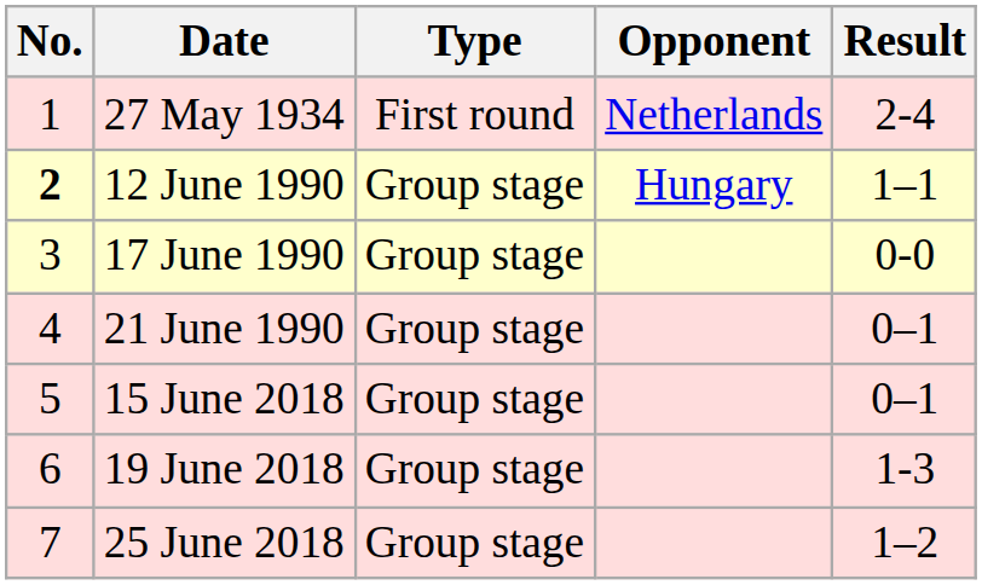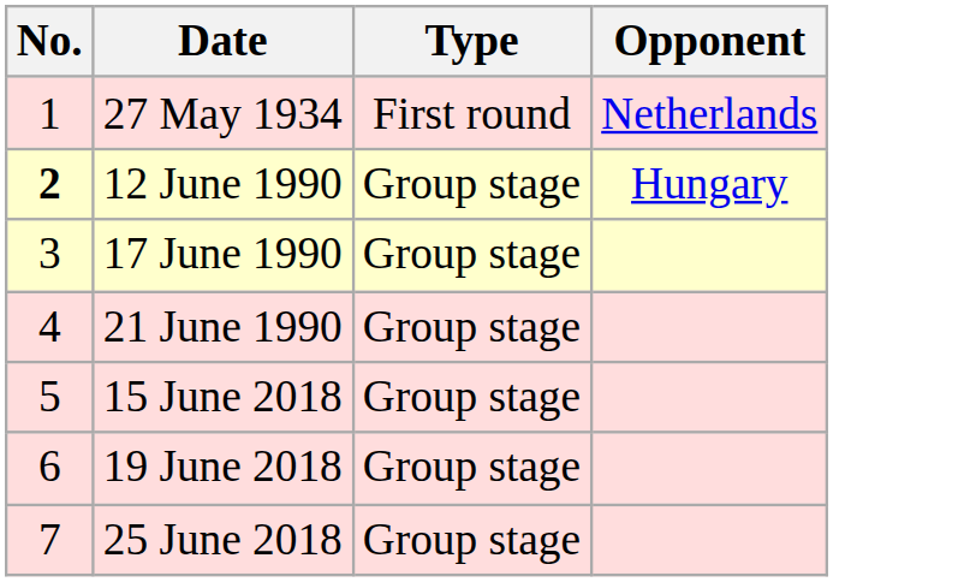- column: Result | 2-4 | 1–1 | 0-0 | 0–1 | 0–1 | 1-3 | 1–2
